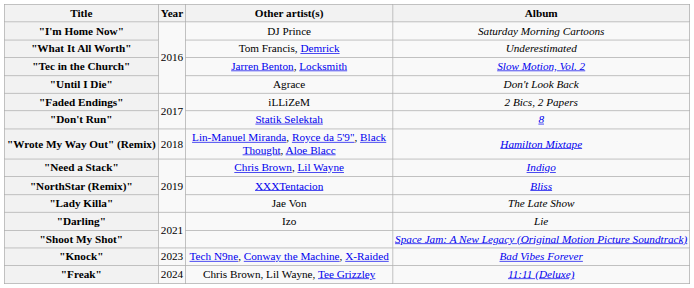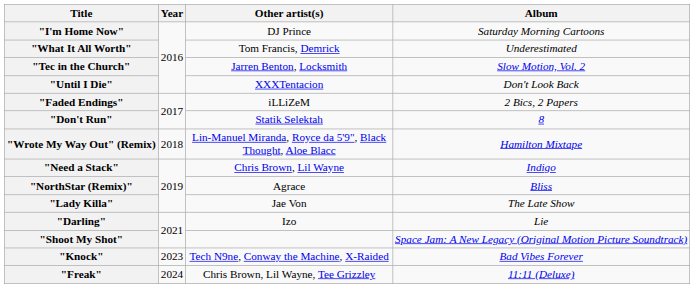"Until I Die" | Other artist(s): Agrace -> XXXTentacion
"NorthStar (Remix)" | Other artist(s): XXXTentacion -> Agrace
